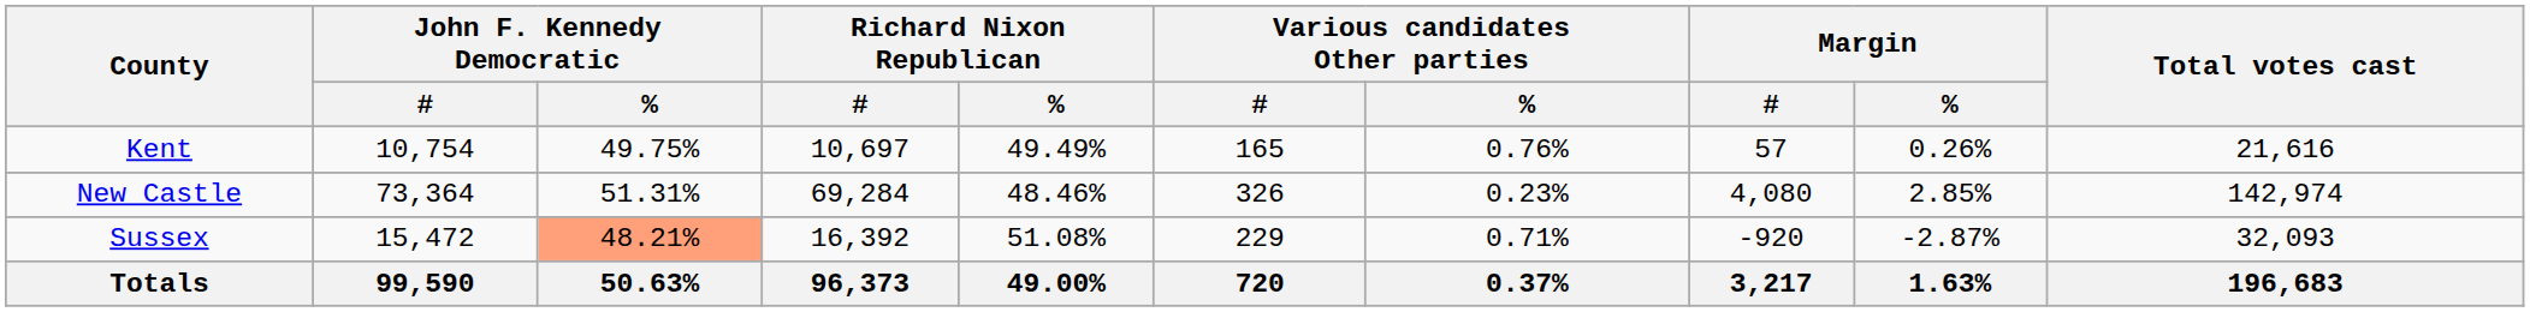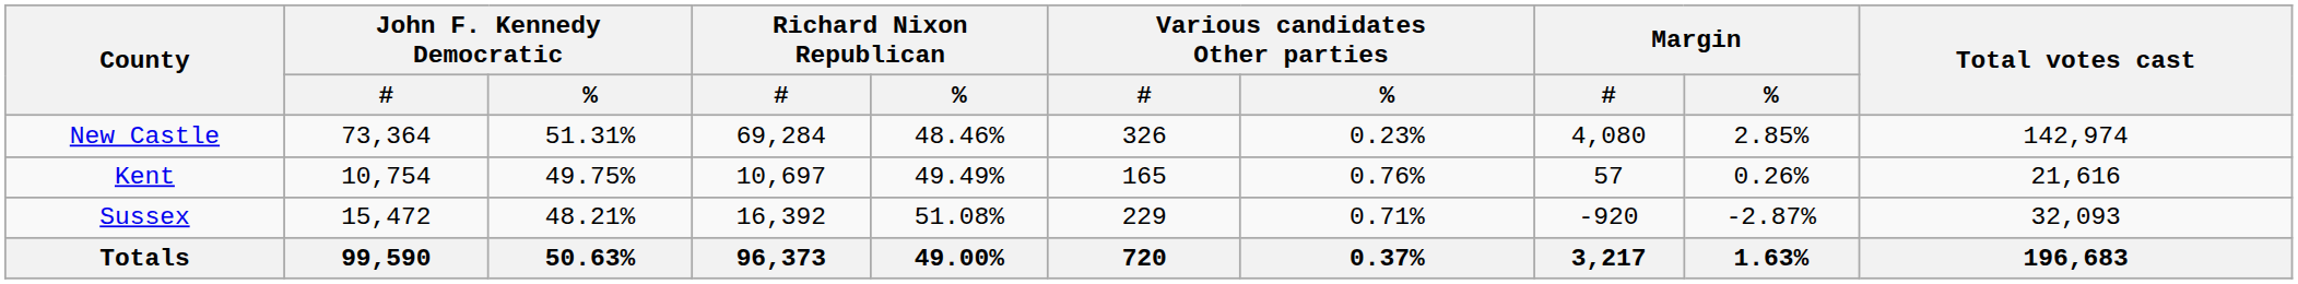rows swapped: Kent <-> New Castle
Sussex | John F. Kennedy Democratic / %: lightsalmon background -> no background
